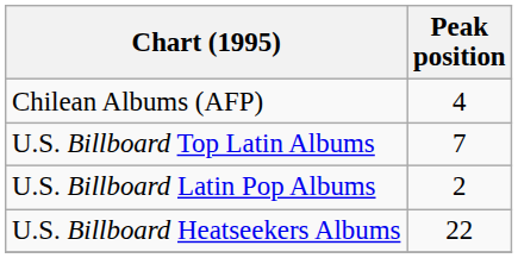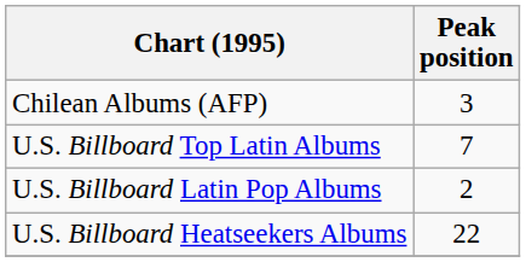Chilean Albums (AFP) | Peak position: 4 -> 3
